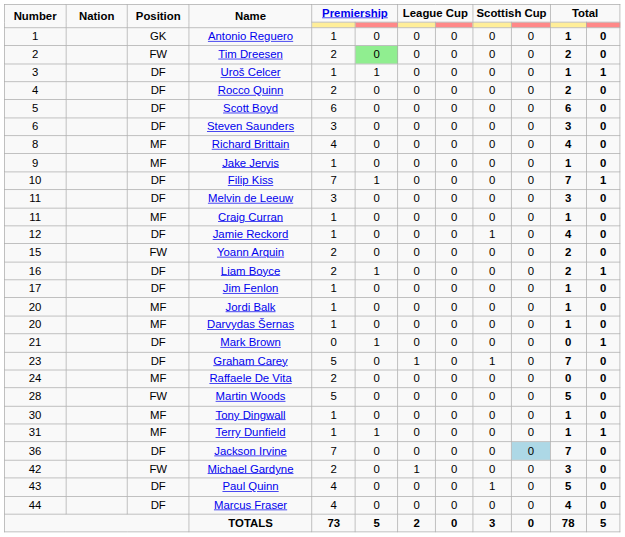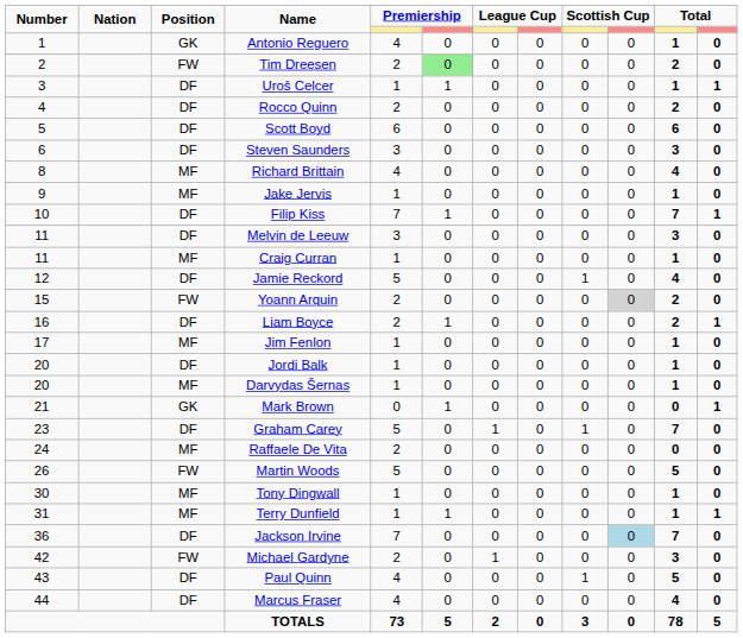Antonio Reguero | column 5: 1 -> 4
Jamie Reckord | column 5: 1 -> 5
Yoann Arquin | column 10: no background -> lightgrey background
Jim Fenlon | Position: DF -> MF
Jordi Balk | Position: MF -> DF
Mark Brown | Position: DF -> GK
Martin Woods | Number: 28 -> 26
